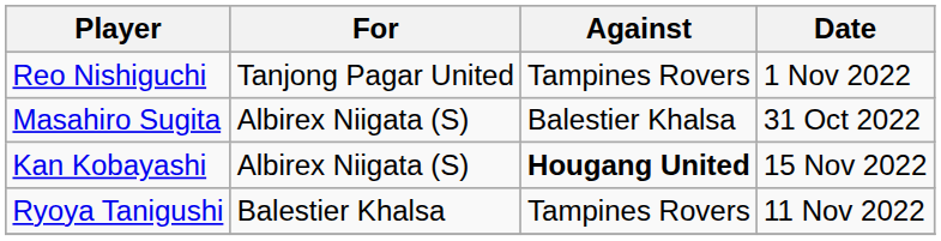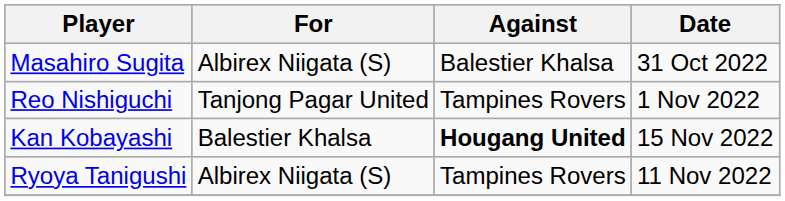rows swapped: Masahiro Sugita <-> Reo Nishiguchi
Kan Kobayashi | For: Albirex Niigata (S) -> Balestier Khalsa
Ryoya Tanigushi | For: Balestier Khalsa -> Albirex Niigata (S)
